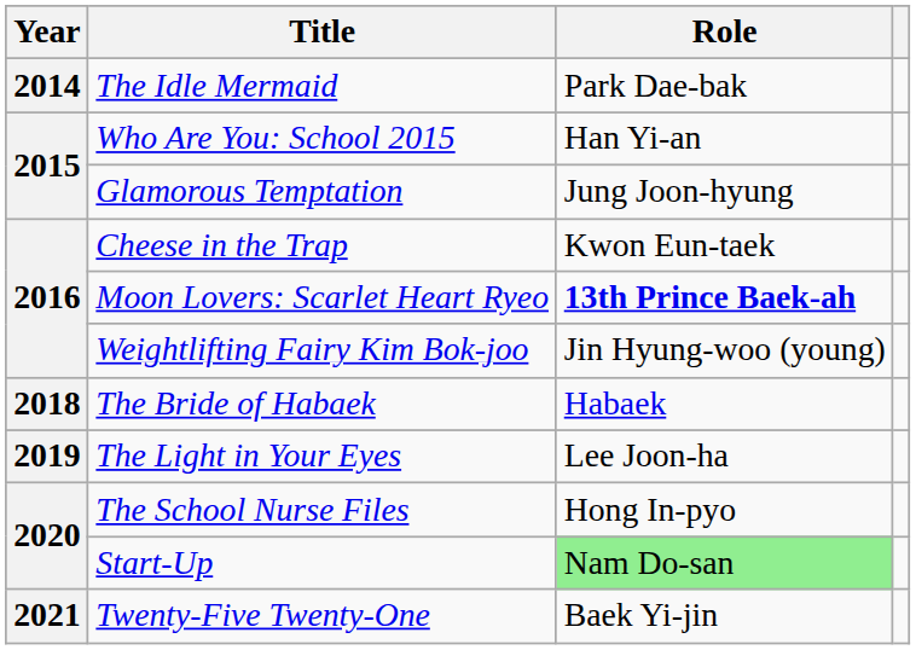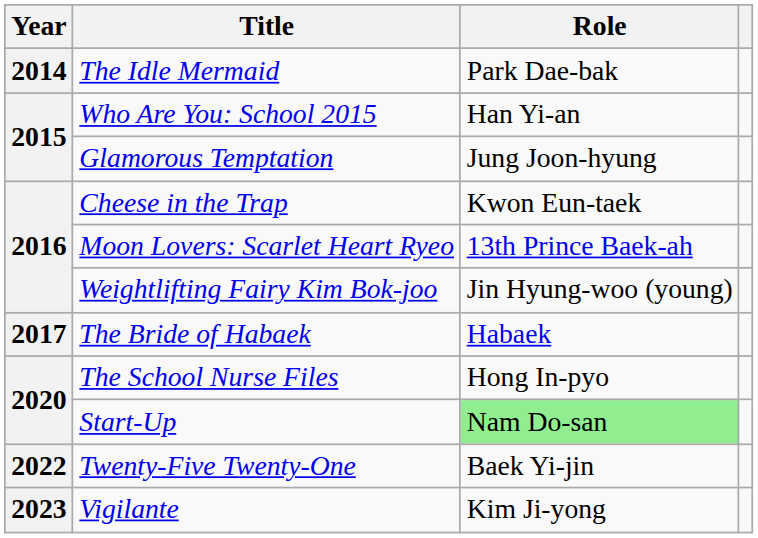Moon Lovers: Scarlet Heart Ryeo | Role: bold -> normal
The Bride of Habaek | Year: 2018 -> 2017
- row: 2019 | The Light in Your Eyes | Lee Joon-ha
Twenty-Five Twenty-One | Year: 2021 -> 2022
+ row: 2023 | Vigilante | Kim Ji-yong
